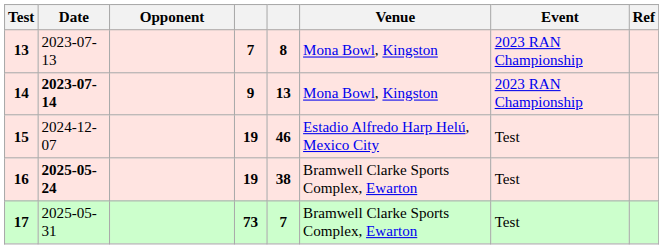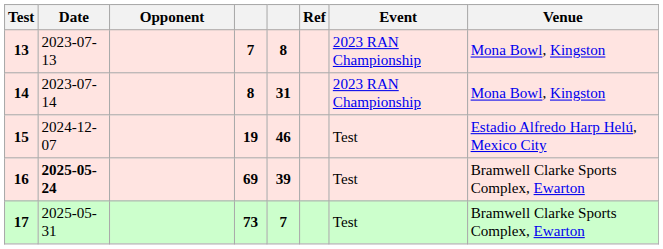columns swapped: Venue <-> Ref
14 | Date: bold -> normal
14 | column 4: 9 -> 8
14 | column 5: 13 -> 31
16 | column 4: 19 -> 69
16 | column 5: 38 -> 39
